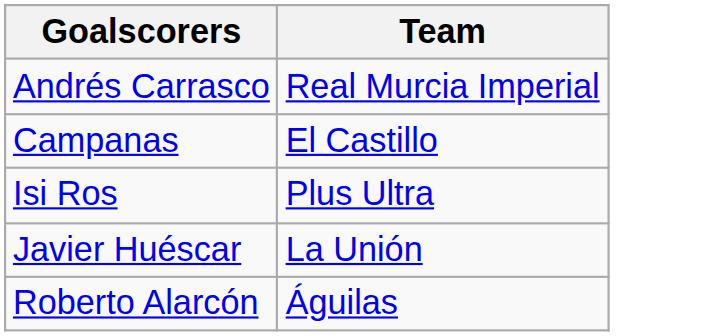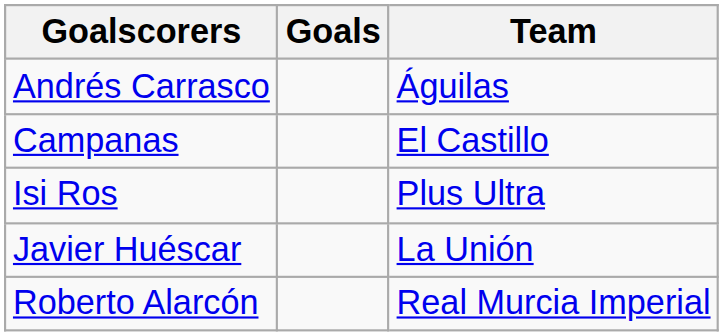+ column: Goals
Andrés Carrasco | Team: Real Murcia Imperial -> Águilas
Roberto Alarcón | Team: Águilas -> Real Murcia Imperial
